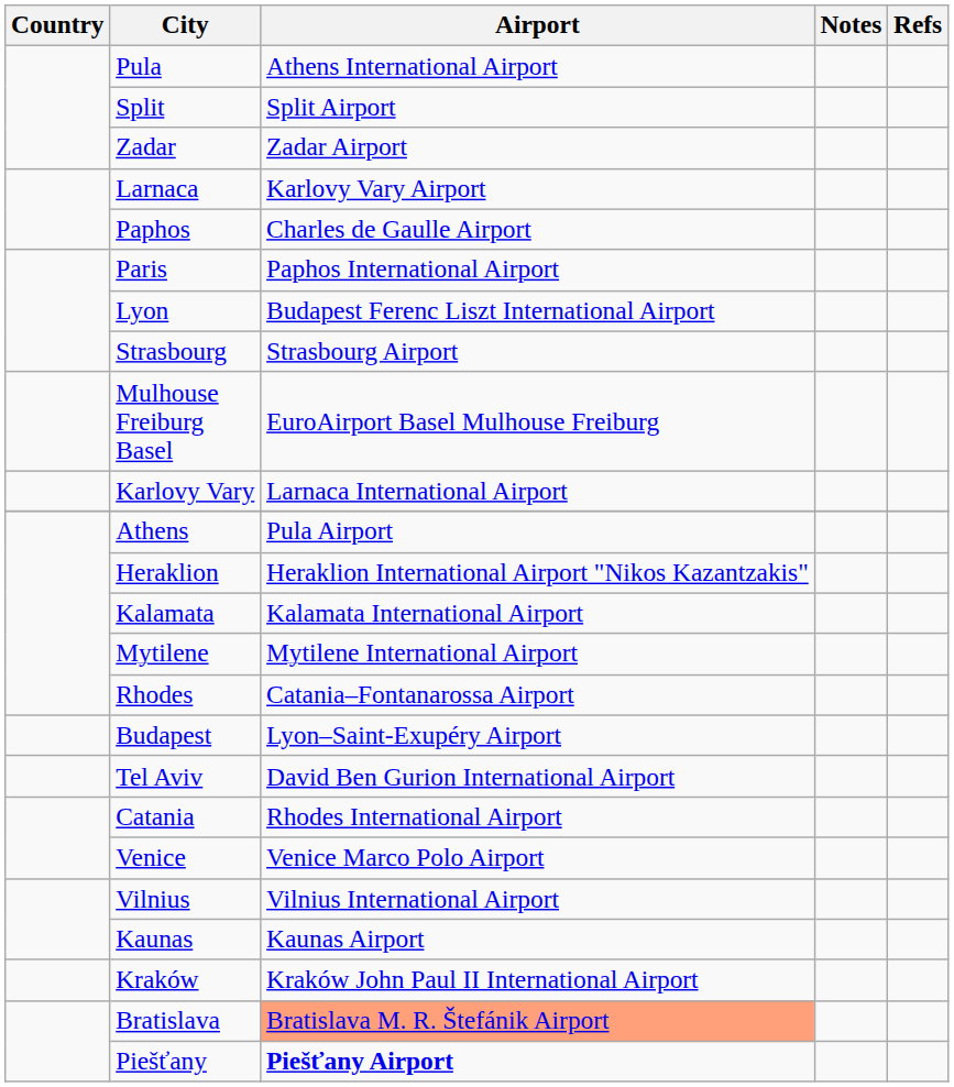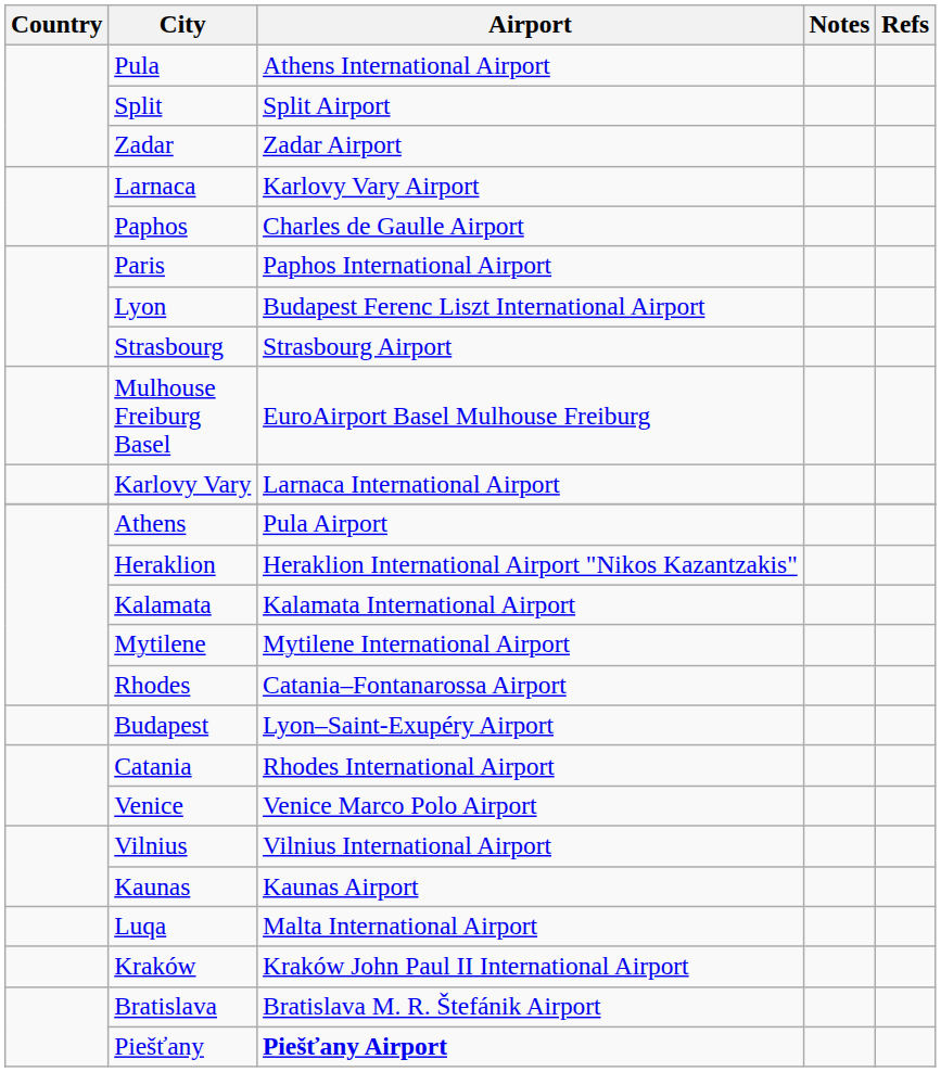- row: Tel Aviv | David Ben Gurion International Airport
+ row: Luqa | Malta International Airport
Bratislava | Airport: lightsalmon background -> no background
